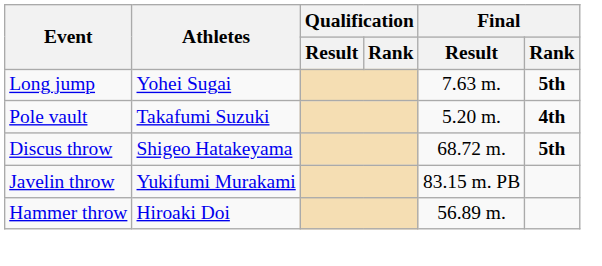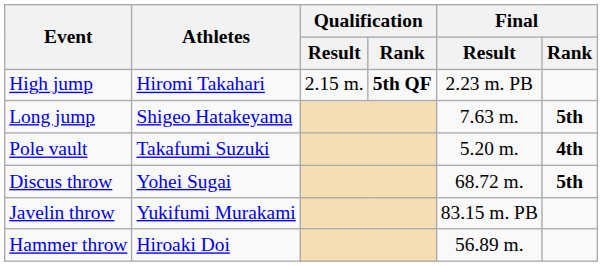+ row: High jump | Hiromi Takahari | 2.15 m. | 5th QF | 2.23 m. PB
Long jump | Athletes: Yohei Sugai -> Shigeo Hatakeyama
Discus throw | Athletes: Shigeo Hatakeyama -> Yohei Sugai
